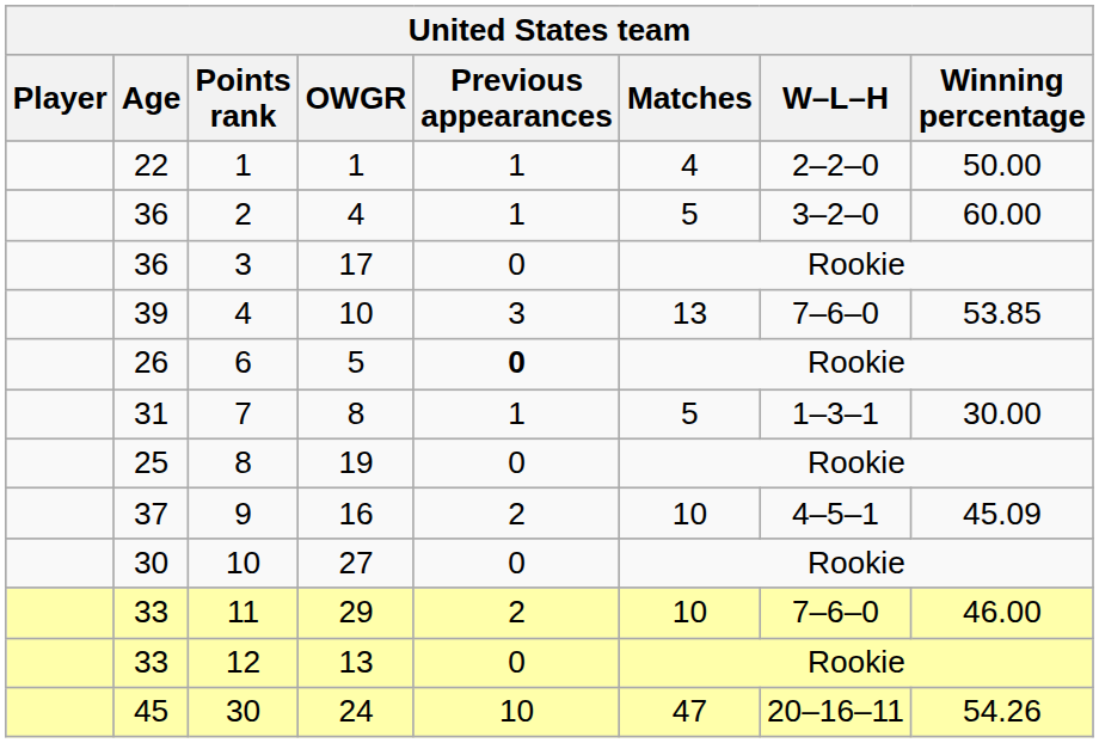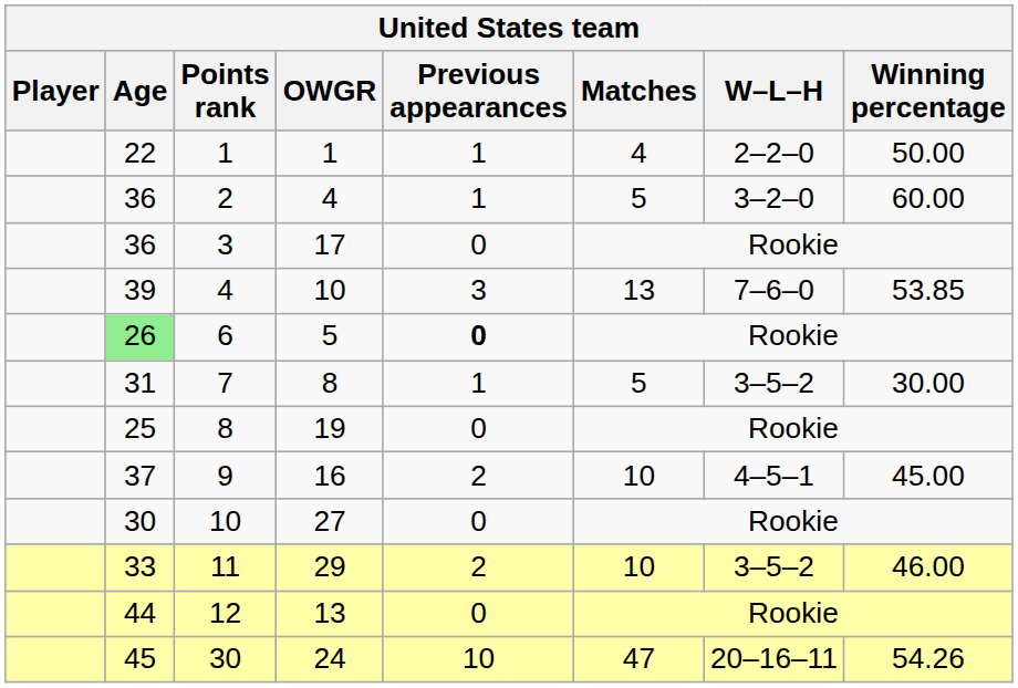6 | Age: no background -> lightgreen background
7 | W–L–H: 1–3–1 -> 3–5–2
9 | Winning percentage: 45.09 -> 45.00
11 | W–L–H: 7–6–0 -> 3–5–2
12 | Age: 33 -> 44
